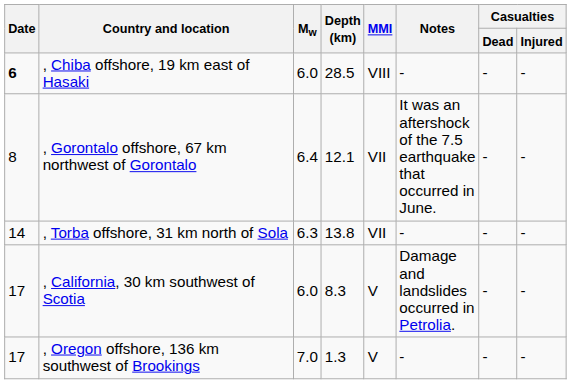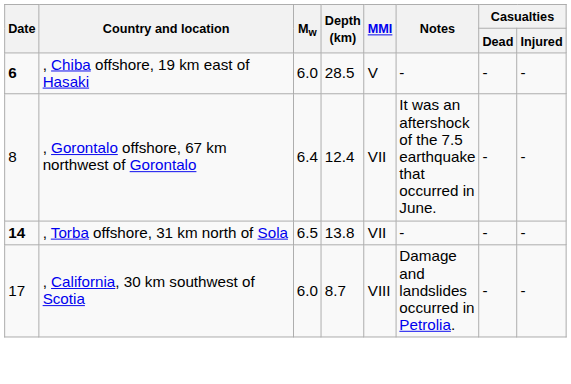, Chiba offshore, 19 km east of Hasaki | MMI: VIII -> V
, Gorontalo offshore, 67 km northwest of Gorontalo | Depth (km): 12.1 -> 12.4
, Torba offshore, 31 km north of Sola | Date: normal -> bold
, Torba offshore, 31 km north of Sola | Mw: 6.3 -> 6.5
, California, 30 km southwest of Scotia | Depth (km): 8.3 -> 8.7
, California, 30 km southwest of Scotia | MMI: V -> VIII
- row: 17 | , Oregon offshore, 136 km southwest of Brookings | 7.0 | 1.3 | V | - | - | -
